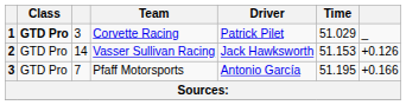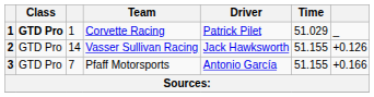Corvette Racing | column 3: 3 -> 1
Vasser Sullivan Racing | Time: 51.153 -> 51.155
Pfaff Motorsports | Time: 51.195 -> 51.155
